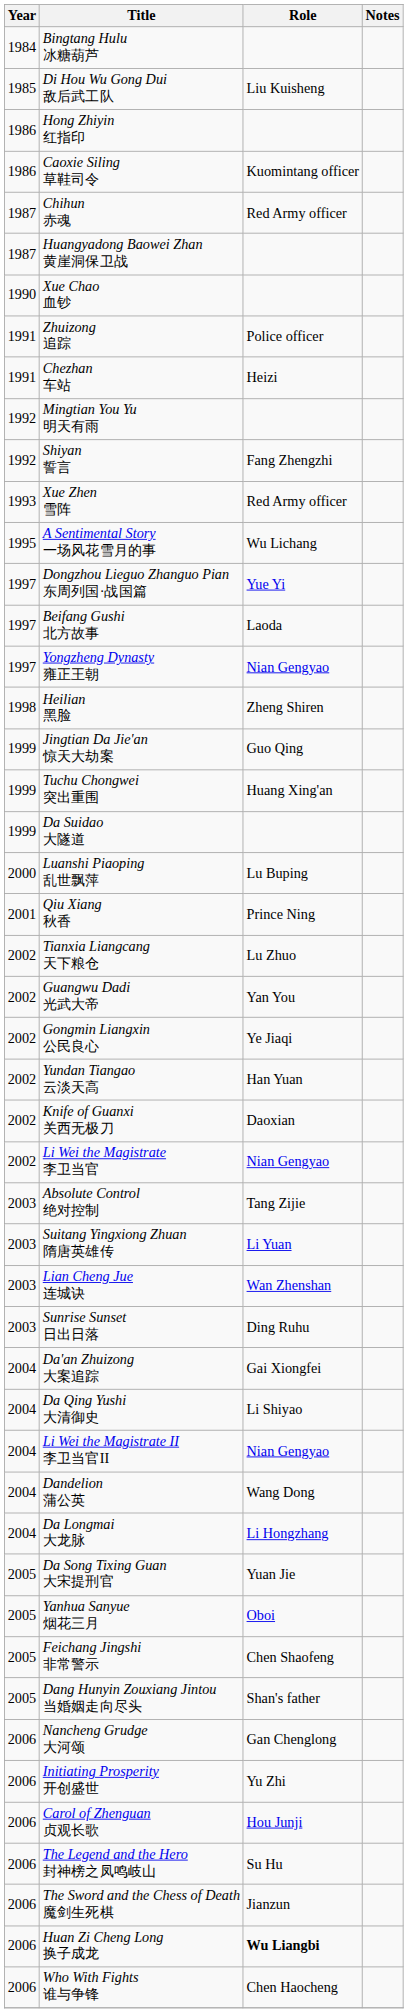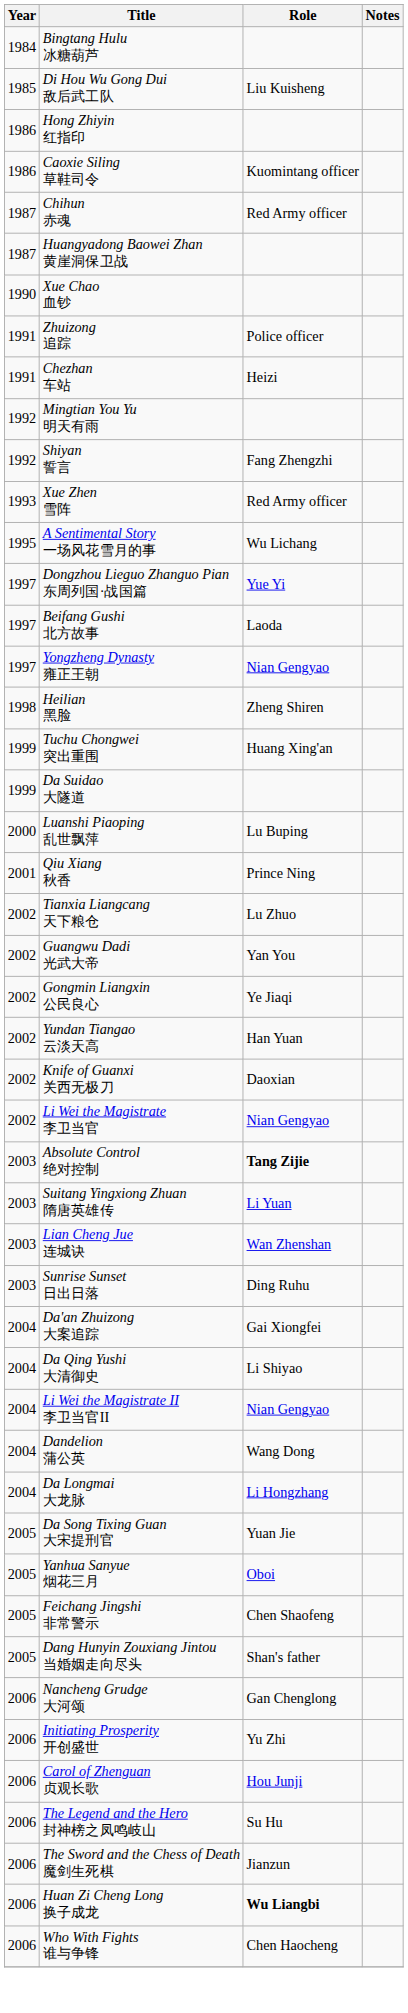- row: 1999 | Jingtian Da Jie'an 惊天大劫案 | Guo Qing
Absolute Control 绝对控制 | Role: normal -> bold
